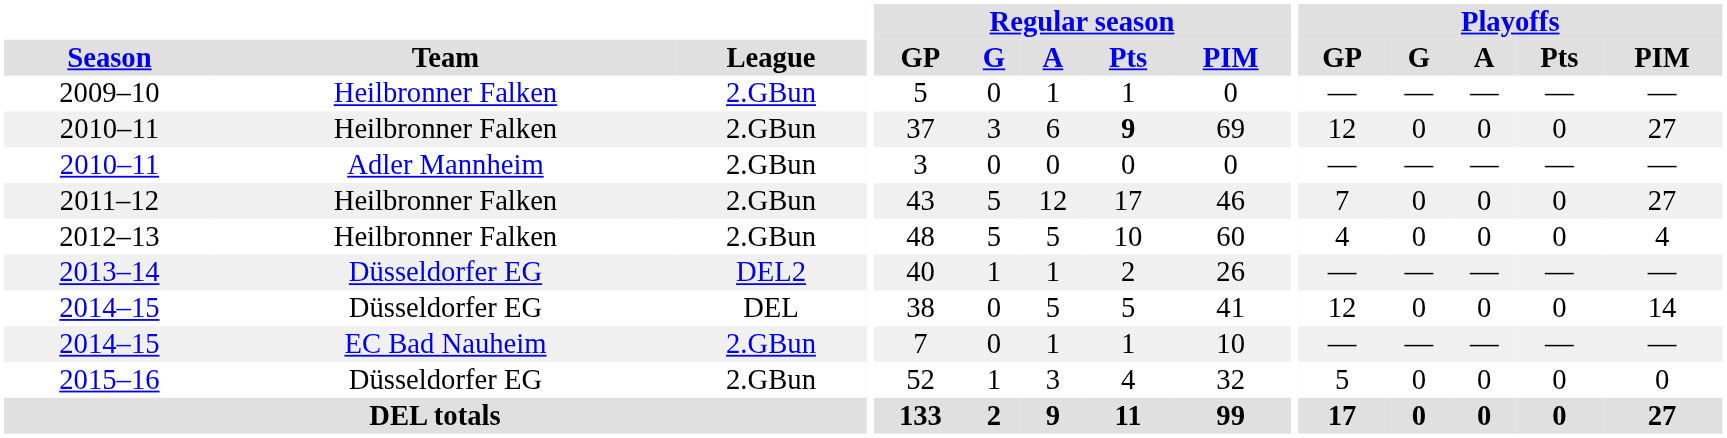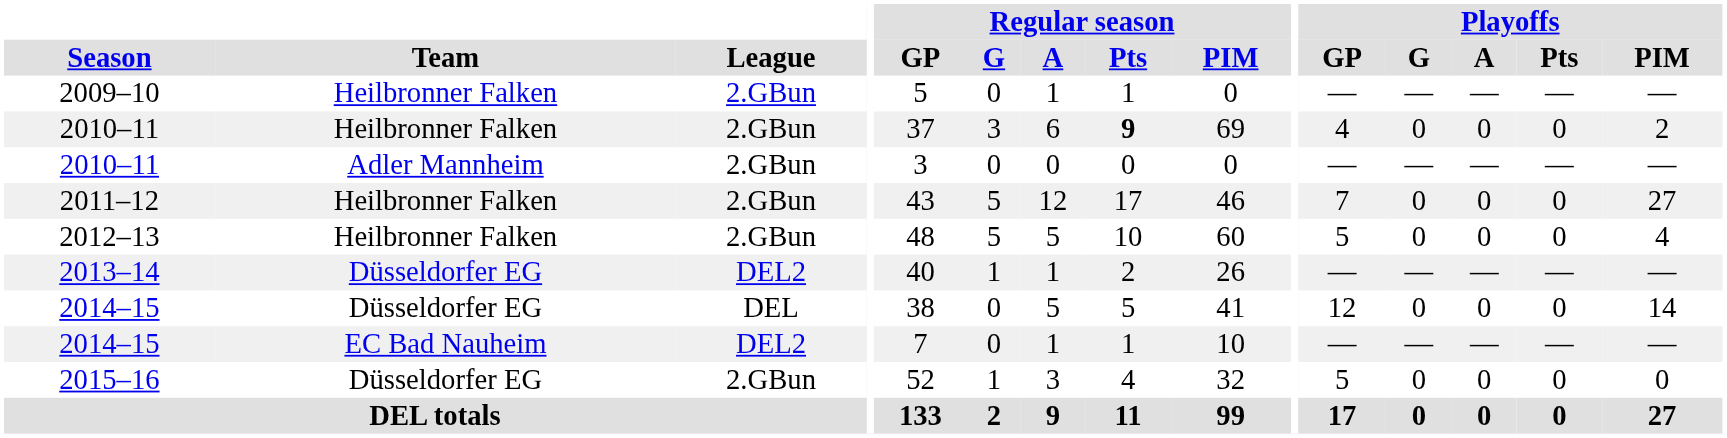2010–11 / Heilbronner Falken | Playoffs / GP: 12 -> 4
2010–11 / Heilbronner Falken | Playoffs / PIM: 27 -> 2
2012–13 | Playoffs / GP: 4 -> 5
2014–15 / EC Bad Nauheim | League: 2.GBun -> DEL2
